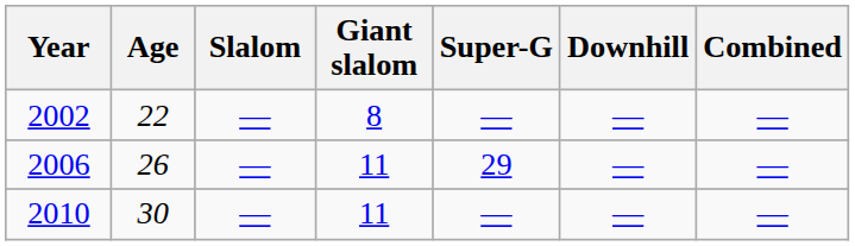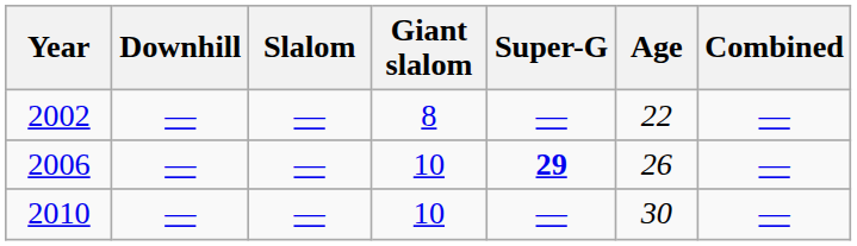columns swapped: Age <-> Downhill
2006 | Giant slalom: 11 -> 10
2006 | Super-G: normal -> bold
2010 | Giant slalom: 11 -> 10
